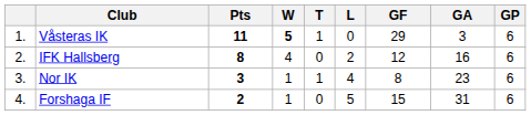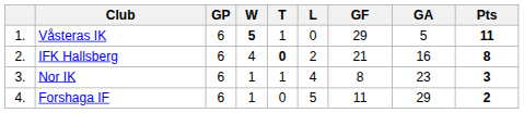columns swapped: GP <-> Pts
Våsteras IK | GA: 3 -> 5
IFK Hallsberg | T: normal -> bold
IFK Hallsberg | GF: 12 -> 21
Forshaga IF | GF: 15 -> 11
Forshaga IF | GA: 31 -> 29
